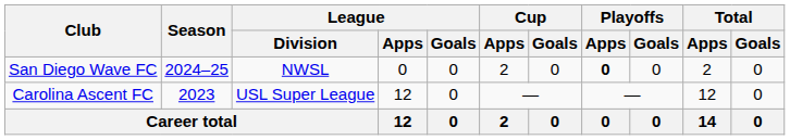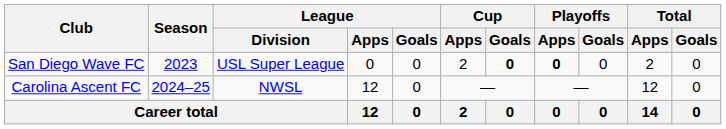San Diego Wave FC | Season: 2024–25 -> 2023
San Diego Wave FC | League / Division: NWSL -> USL Super League
San Diego Wave FC | Cup / Goals: normal -> bold
Carolina Ascent FC | Season: 2023 -> 2024–25
Carolina Ascent FC | League / Division: USL Super League -> NWSL
